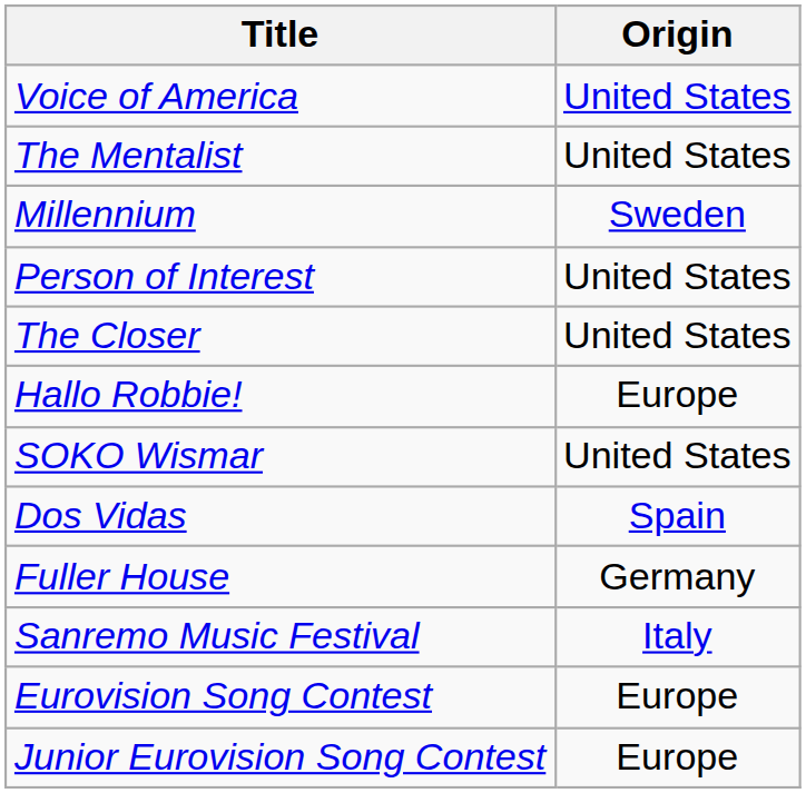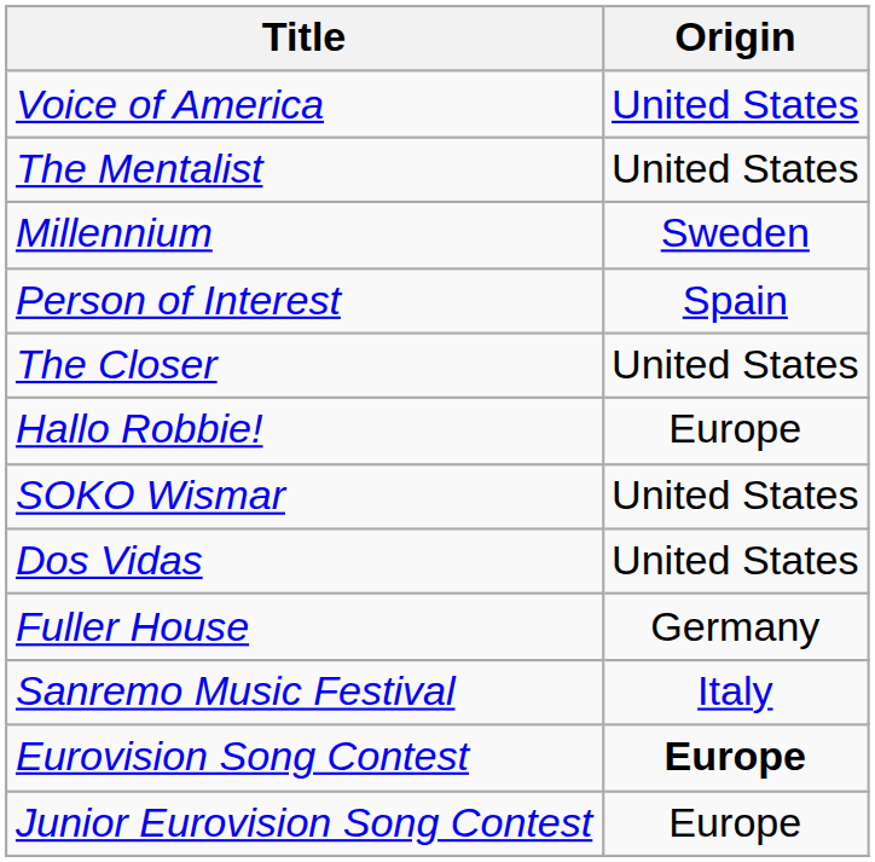Person of Interest | Origin: United States -> Spain
Dos Vidas | Origin: Spain -> United States
Eurovision Song Contest | Origin: normal -> bold
